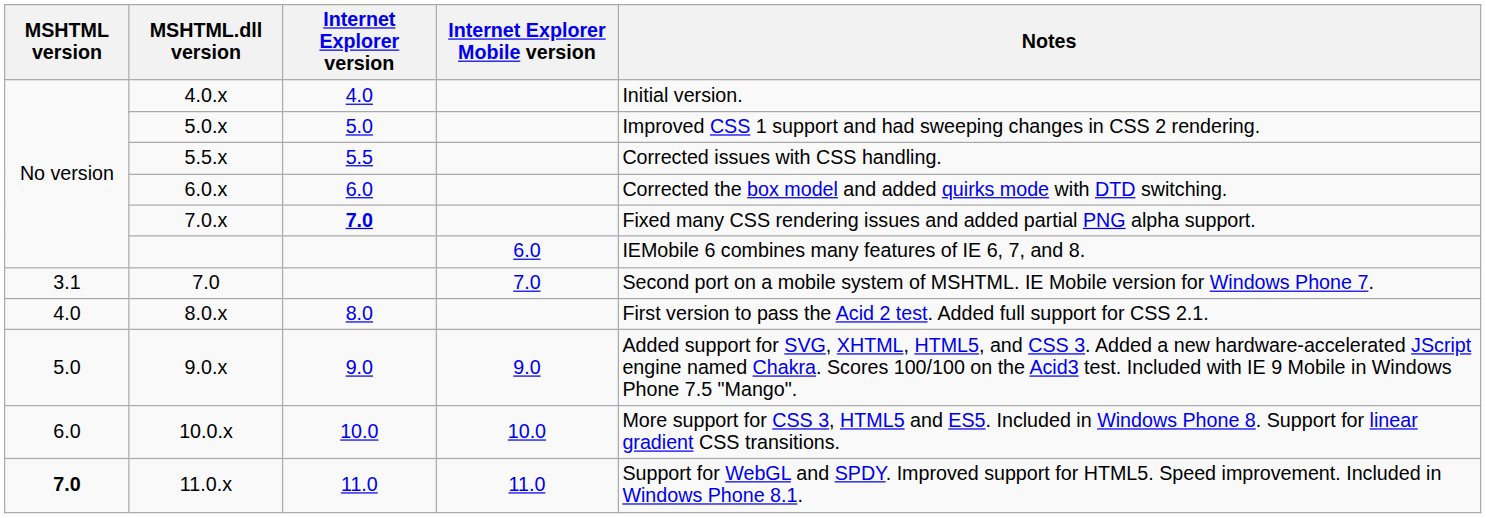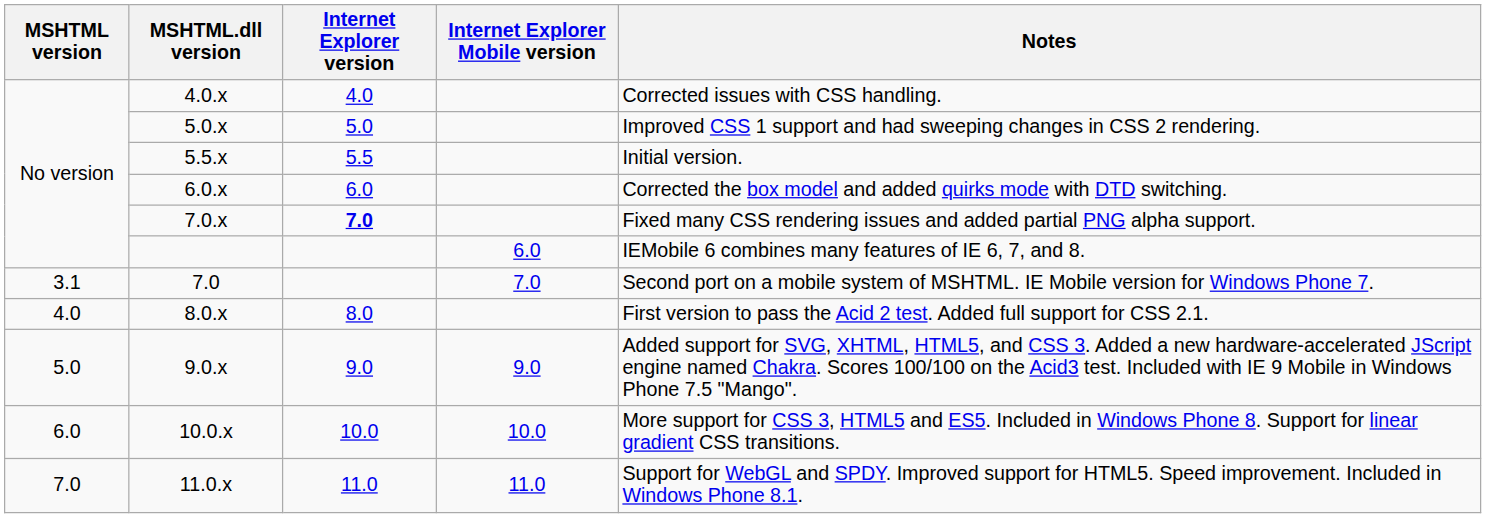4.0.x | Notes: Initial version. -> Corrected issues with CSS handling.
5.5.x | Notes: Corrected issues with CSS handling. -> Initial version.
11.0.x | MSHTML version: bold -> normal
